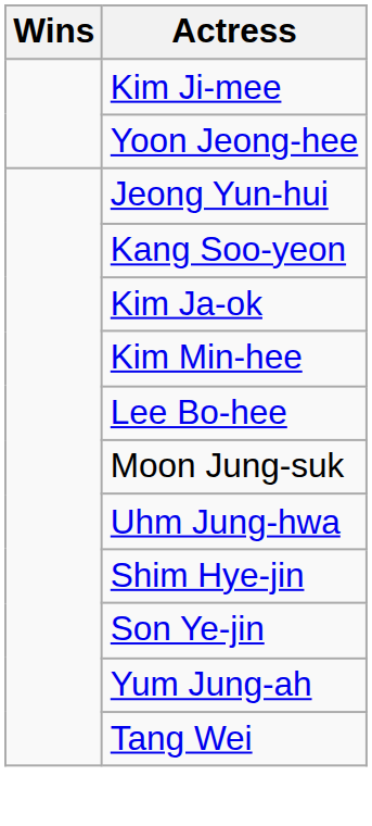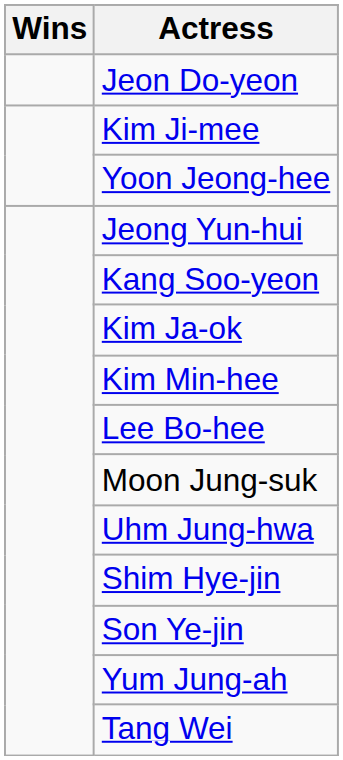+ row: Jeon Do-yeon
